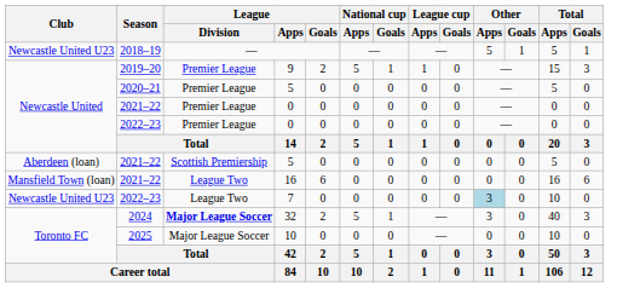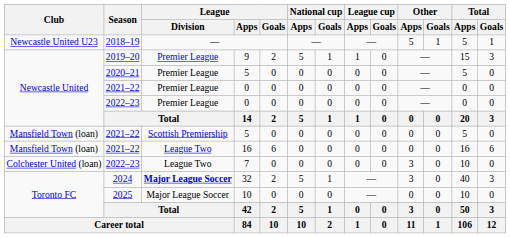2021–22 / 5 | Club: Aberdeen (loan) -> Mansfield Town (loan)
7 | Club: Newcastle United U23 -> Colchester United (loan)
7 | Other / Apps: lightblue background -> no background
